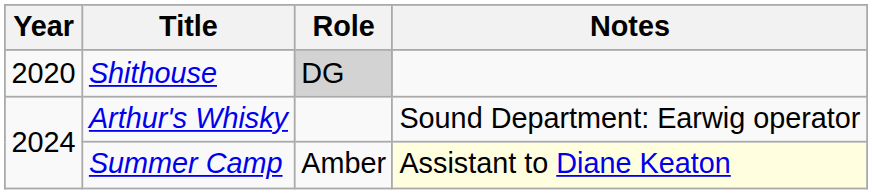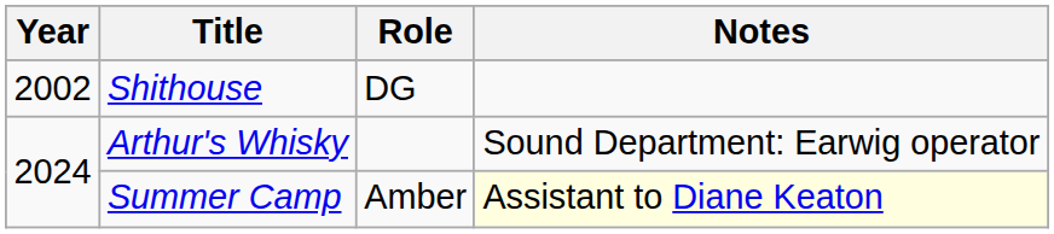Shithouse | Year: 2020 -> 2002
Shithouse | Role: lightgrey background -> no background
